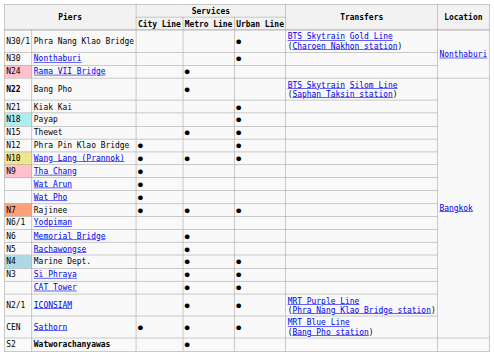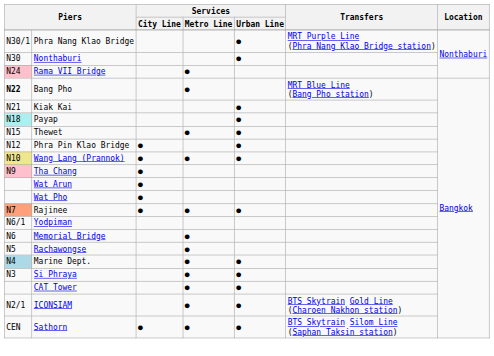Phra Nang Klao Bridge | Transfers: BTS Skytrain Gold Line (Charoen Nakhon station) -> MRT Purple Line (Phra Nang Klao Bridge station)
Bang Pho | Transfers: BTS Skytrain Silom Line (Saphan Taksin station) -> MRT Blue Line (Bang Pho station)
ICONSIAM | Transfers: MRT Purple Line (Phra Nang Klao Bridge station) -> BTS Skytrain Gold Line (Charoen Nakhon station)
Sathorn | Transfers: MRT Blue Line (Bang Pho station) -> BTS Skytrain Silom Line (Saphan Taksin station)
- row: S2 | Watworachanyawas | ●
